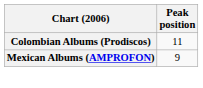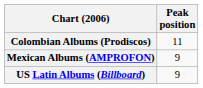+ row: US Latin Albums (Billboard) | 9
